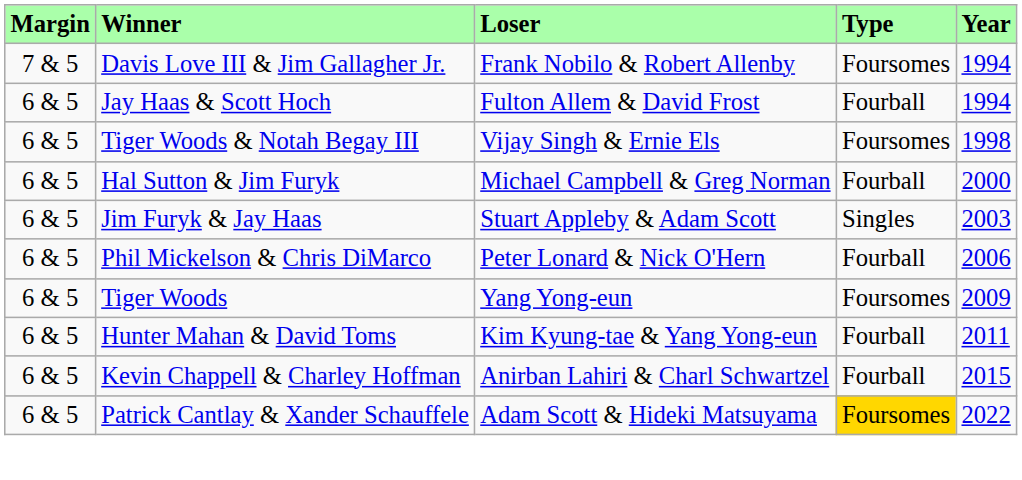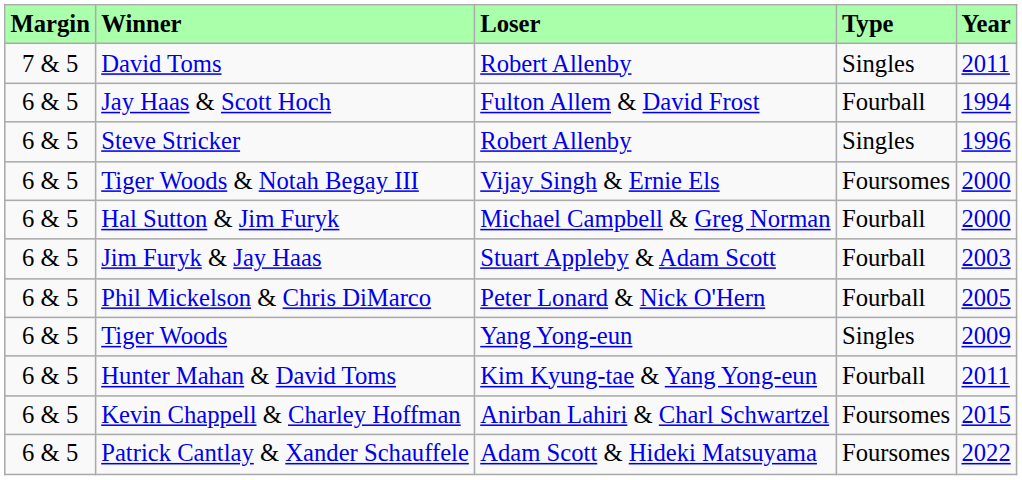- row: 7 & 5 | Davis Love III & Jim Gallagher Jr. | Frank Nobilo & Robert Allenby | Foursomes | 1994
+ row: 7 & 5 | David Toms | Robert Allenby | Singles | 2011
+ row: 6 & 5 | Steve Stricker | Robert Allenby | Singles | 1996
Tiger Woods & Notah Begay III | Year: 1998 -> 2000
Jim Furyk & Jay Haas | Type: Singles -> Fourball
Phil Mickelson & Chris DiMarco | Year: 2006 -> 2005
Tiger Woods | Type: Foursomes -> Singles
Kevin Chappell & Charley Hoffman | Type: Fourball -> Foursomes
Patrick Cantlay & Xander Schauffele | Type: gold background -> no background
